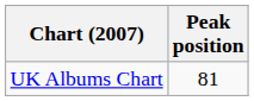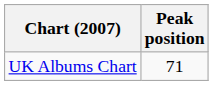UK Albums Chart | Peak position: 81 -> 71
